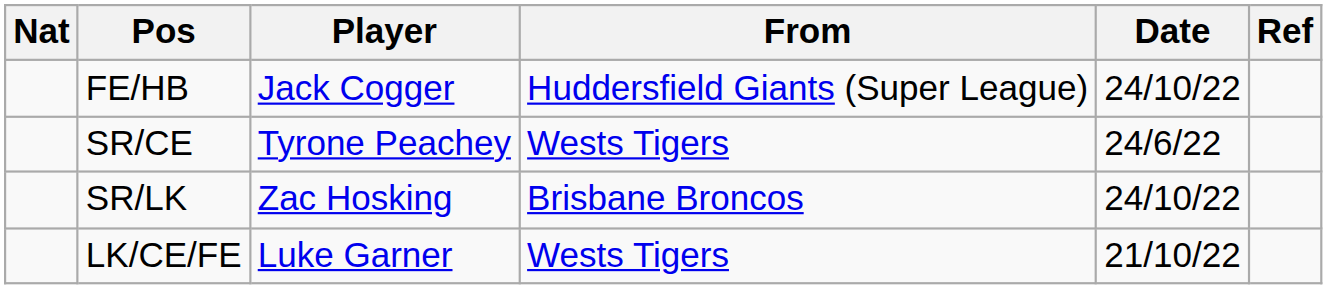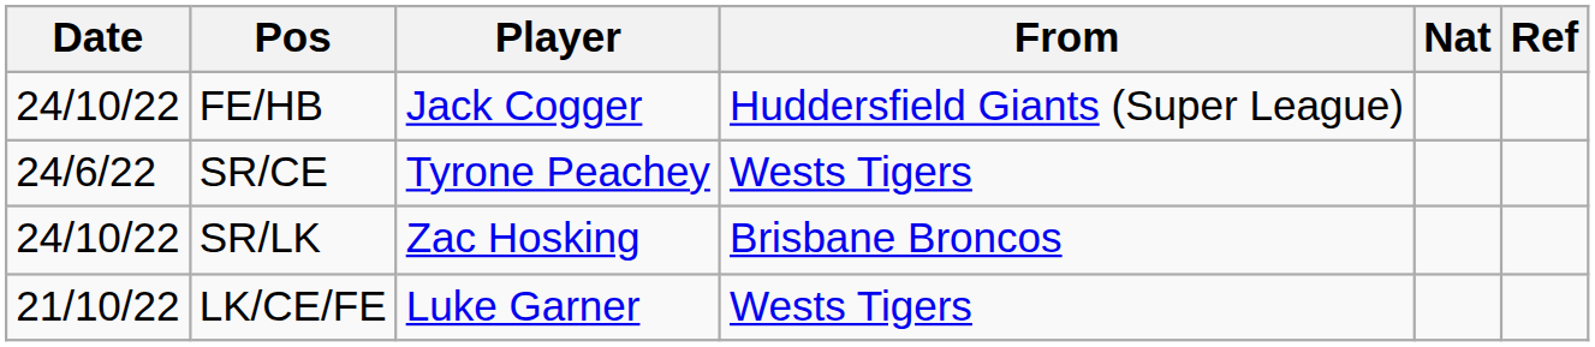columns swapped: Nat <-> Date
